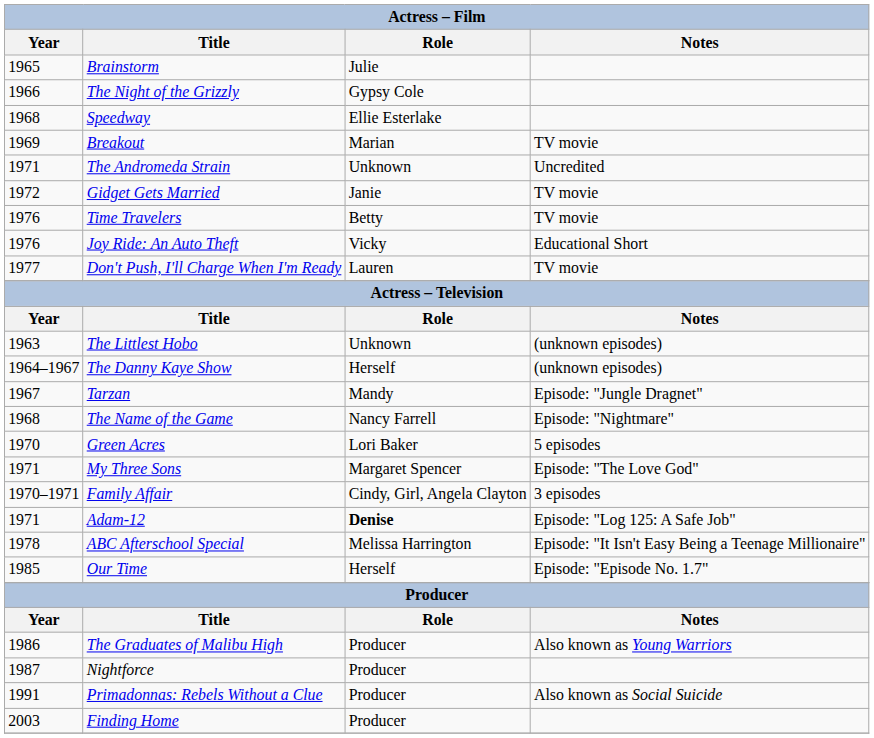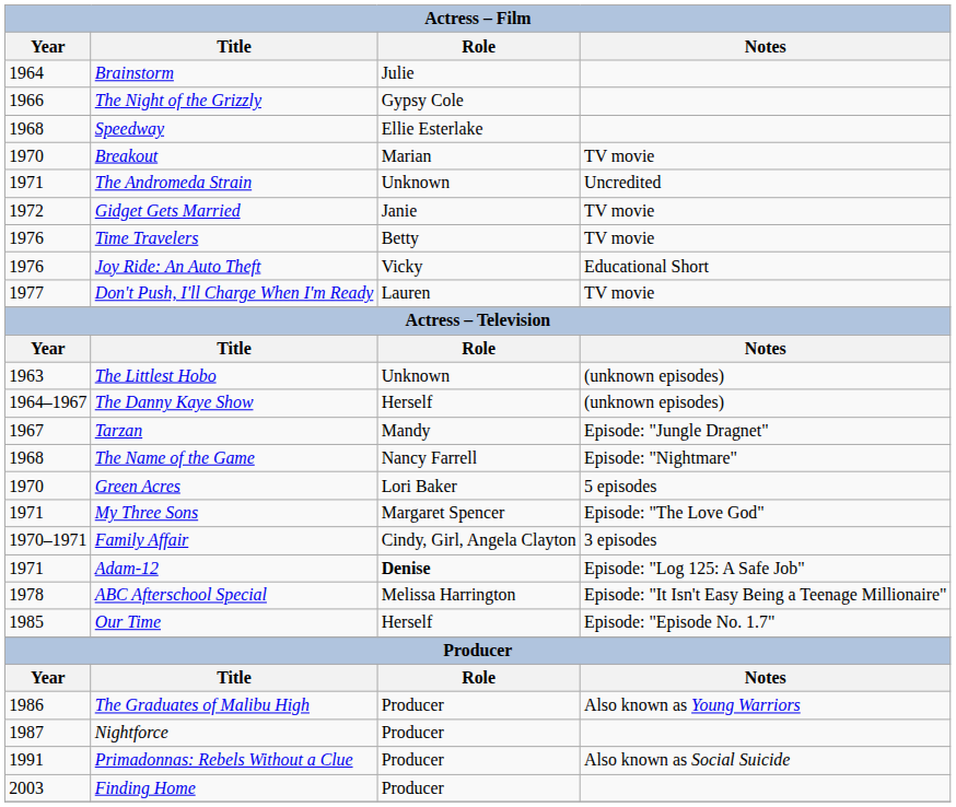Brainstorm | Year: 1965 -> 1964
Breakout | Year: 1969 -> 1970
